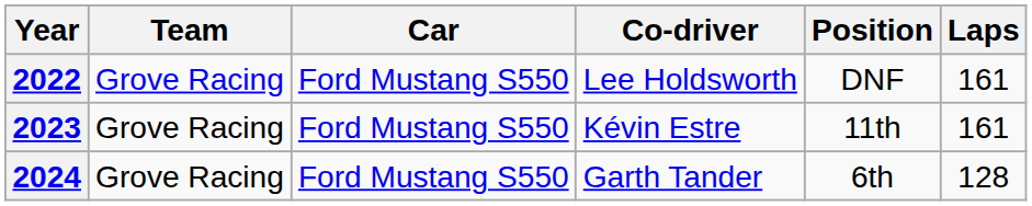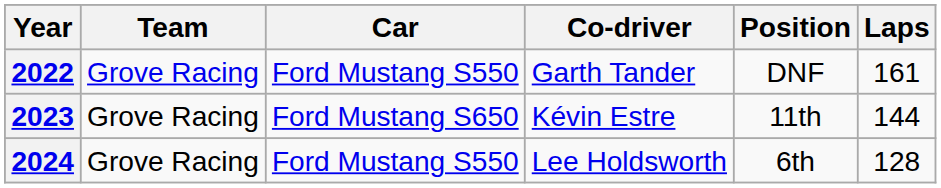2022 | Co-driver: Lee Holdsworth -> Garth Tander
2023 | Car: Ford Mustang S550 -> Ford Mustang S650
2023 | Laps: 161 -> 144
2024 | Co-driver: Garth Tander -> Lee Holdsworth
